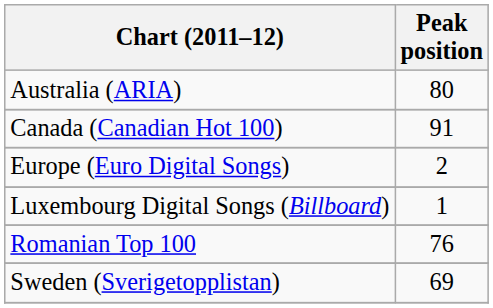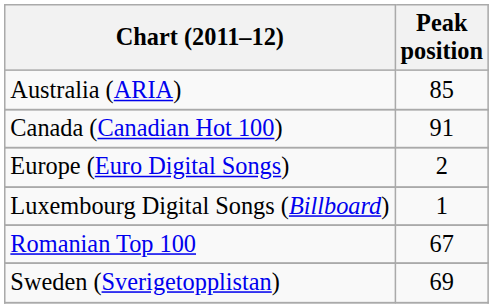Australia (ARIA) | Peak position: 80 -> 85
Romanian Top 100 | Peak position: 76 -> 67
